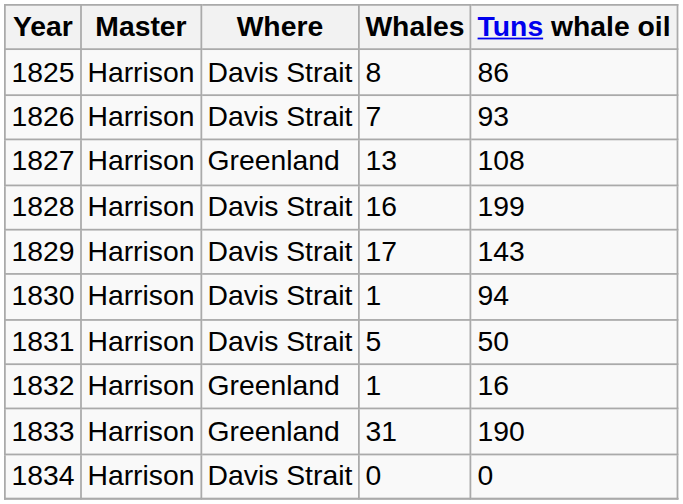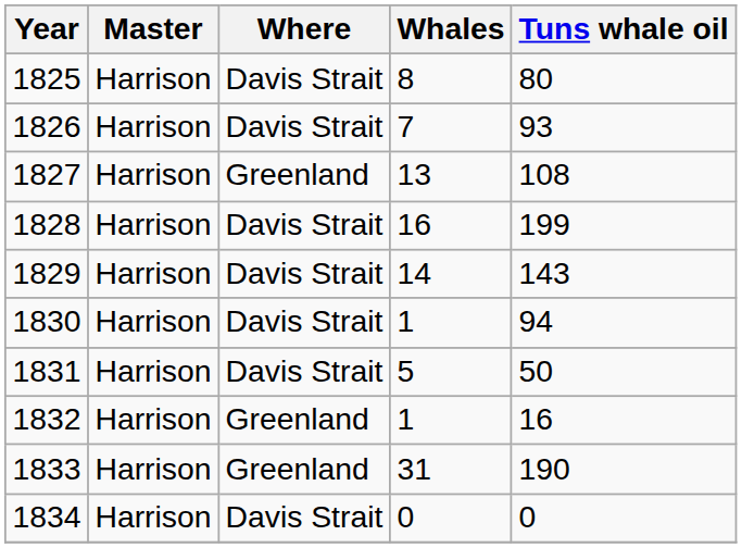1825 | Tuns whale oil: 86 -> 80
1829 | Whales: 17 -> 14
